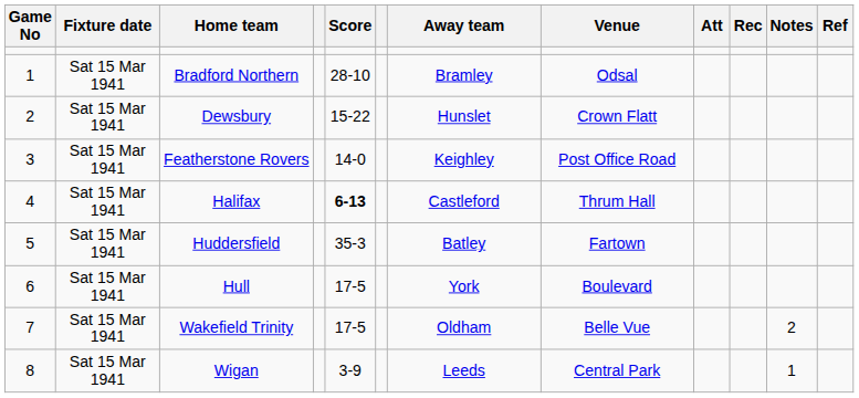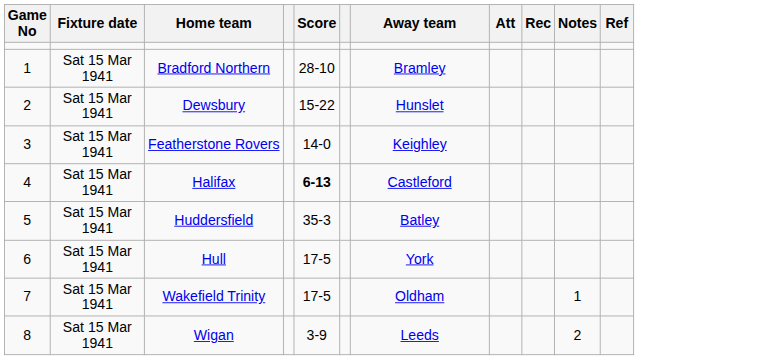- column: Venue | Odsal | Crown Flatt | Post Office Road | Thrum Hall | Fartown | Boulevard | Belle Vue | Central Park
Wakefield Trinity | Notes: 2 -> 1
Wigan | Notes: 1 -> 2
